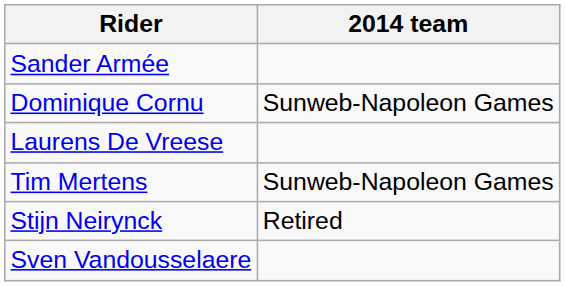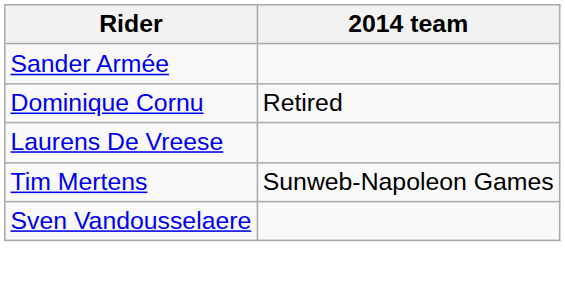Dominique Cornu | 2014 team: Sunweb-Napoleon Games -> Retired
- row: Stijn Neirynck | Retired
